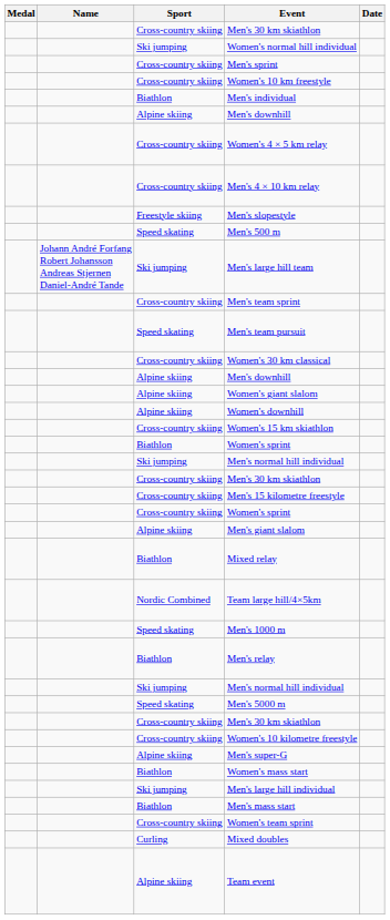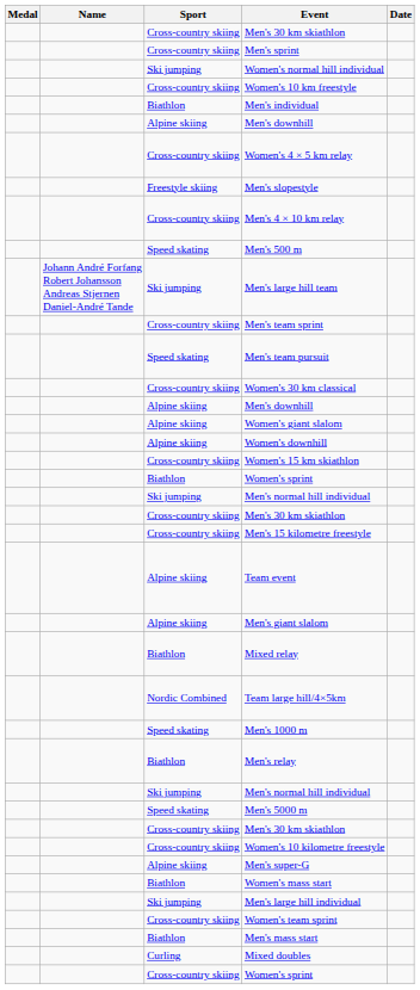rows swapped: Women's normal hill individual <-> Men's sprint
rows swapped: Men's slopestyle <-> Men's 4 × 10 km relay
rows swapped: Cross-country skiing / Women's sprint <-> Team event
rows swapped: Men's mass start <-> Women's team sprint
